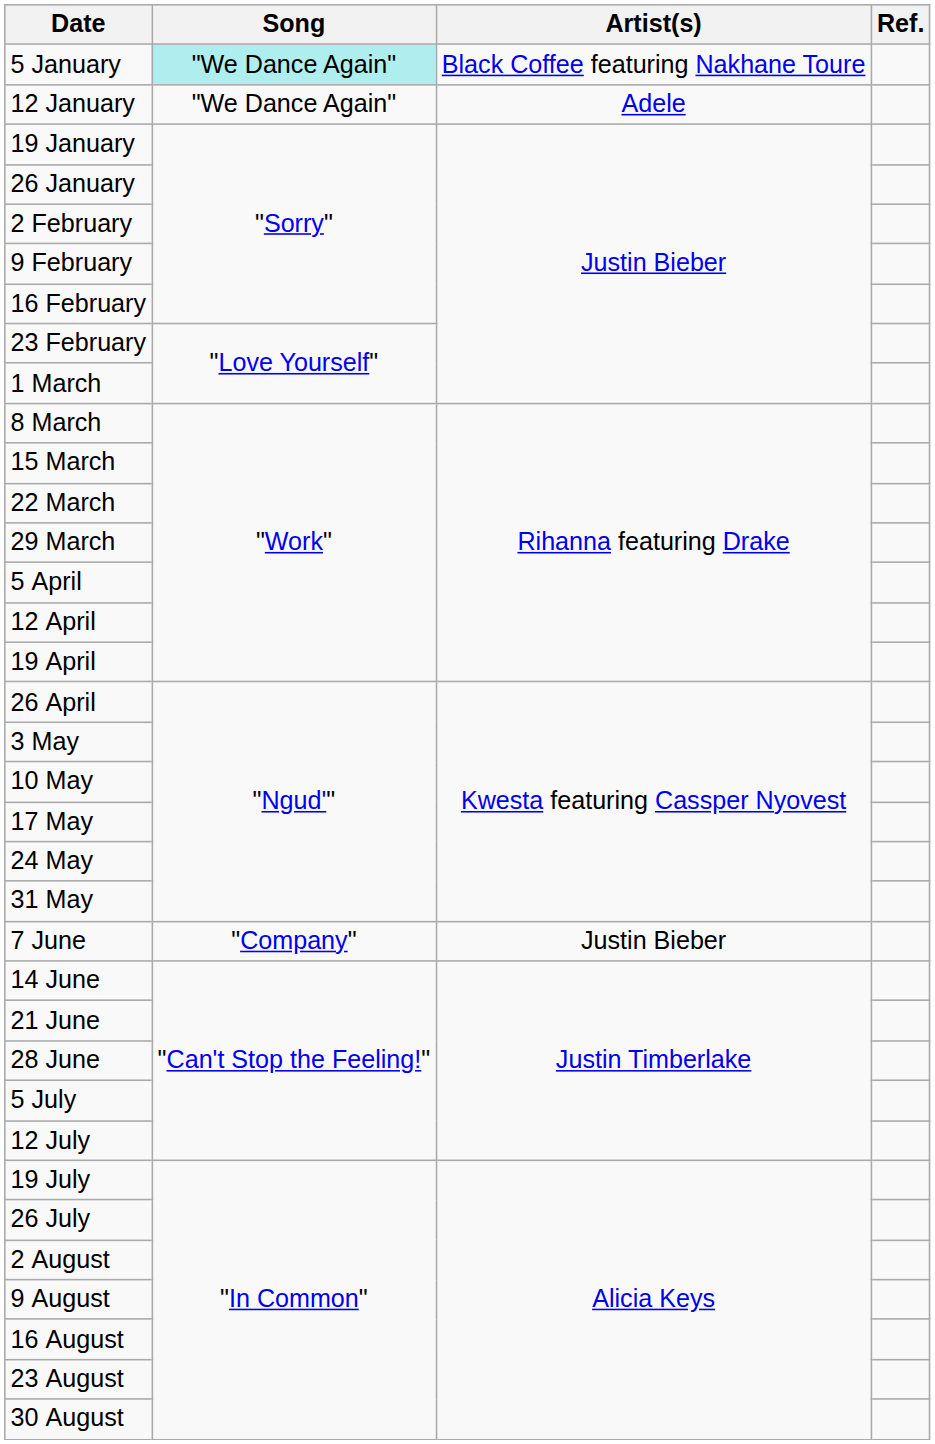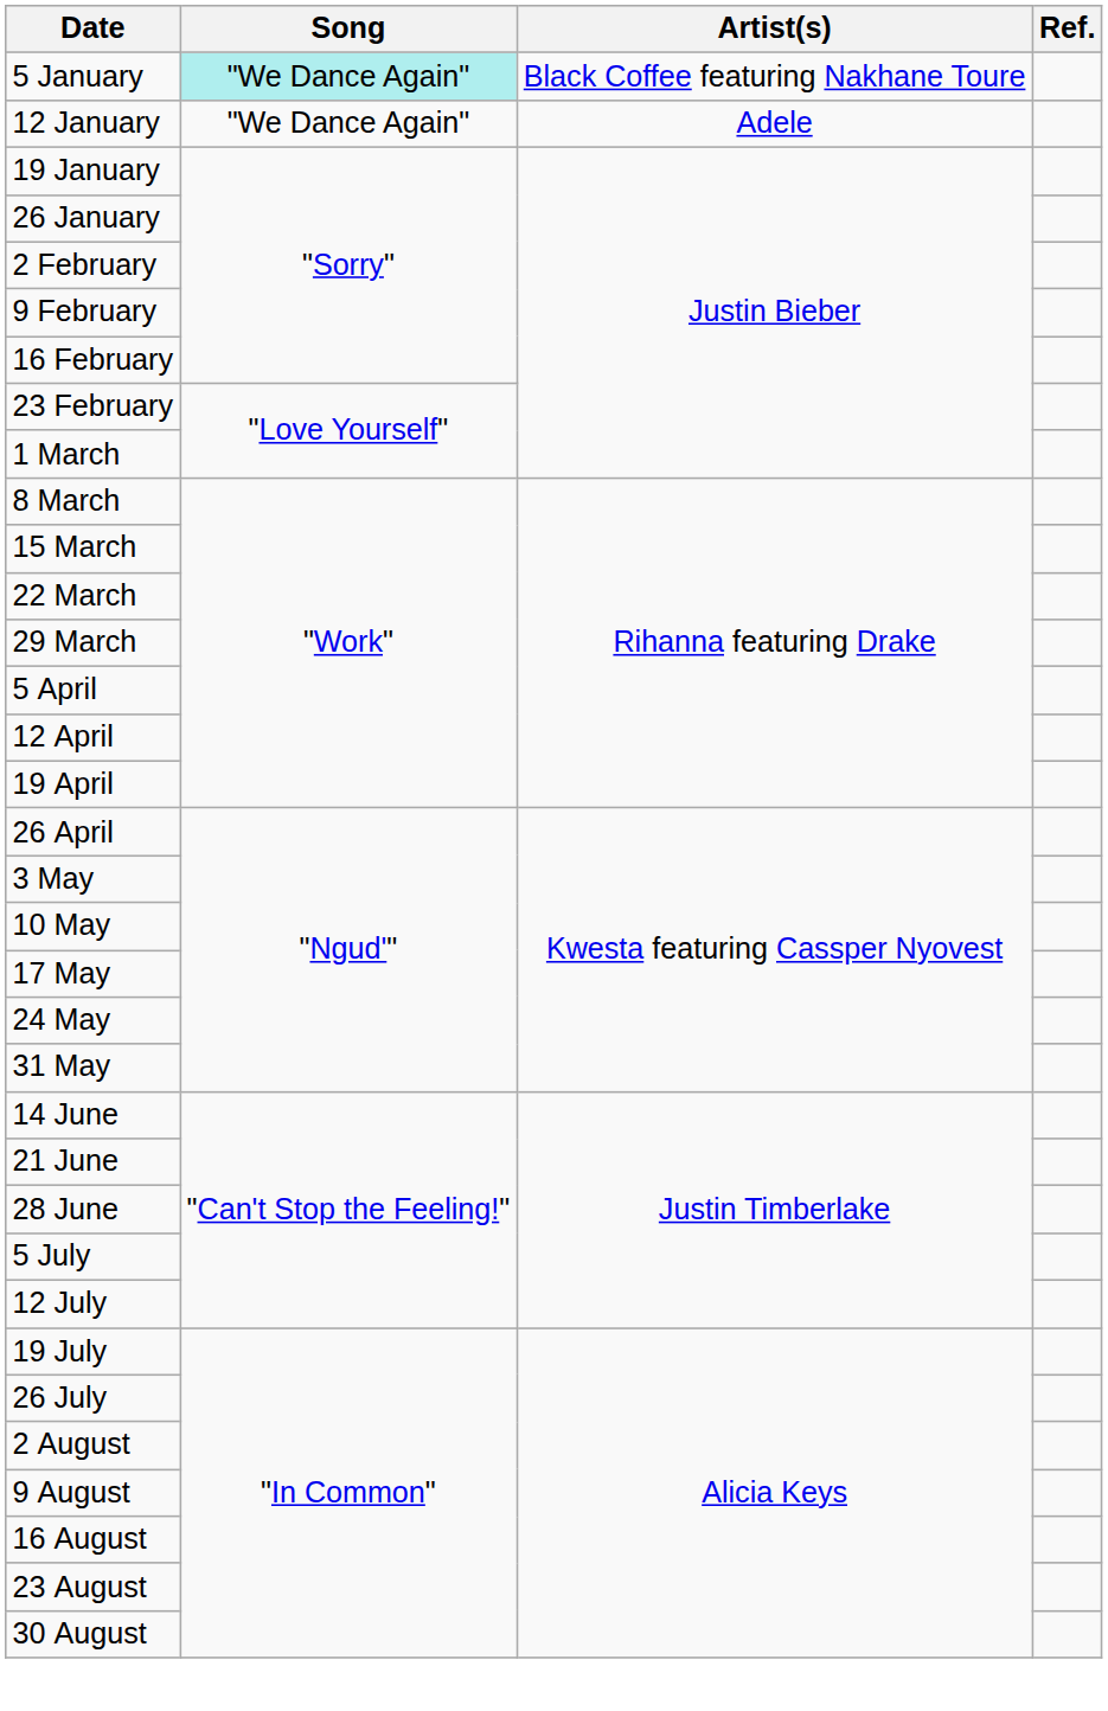- row: 7 June | "Company" | Justin Bieber
